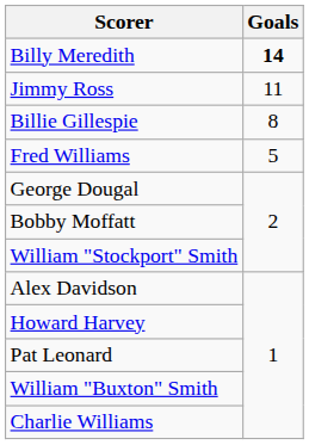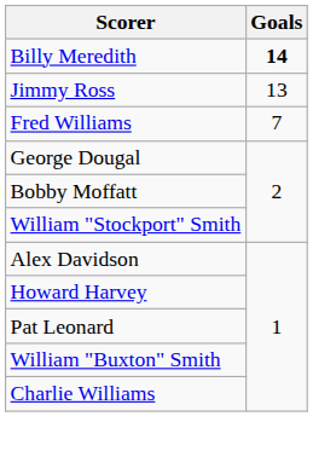Jimmy Ross | Goals: 11 -> 13
- row: Billie Gillespie | 8
Fred Williams | Goals: 5 -> 7
